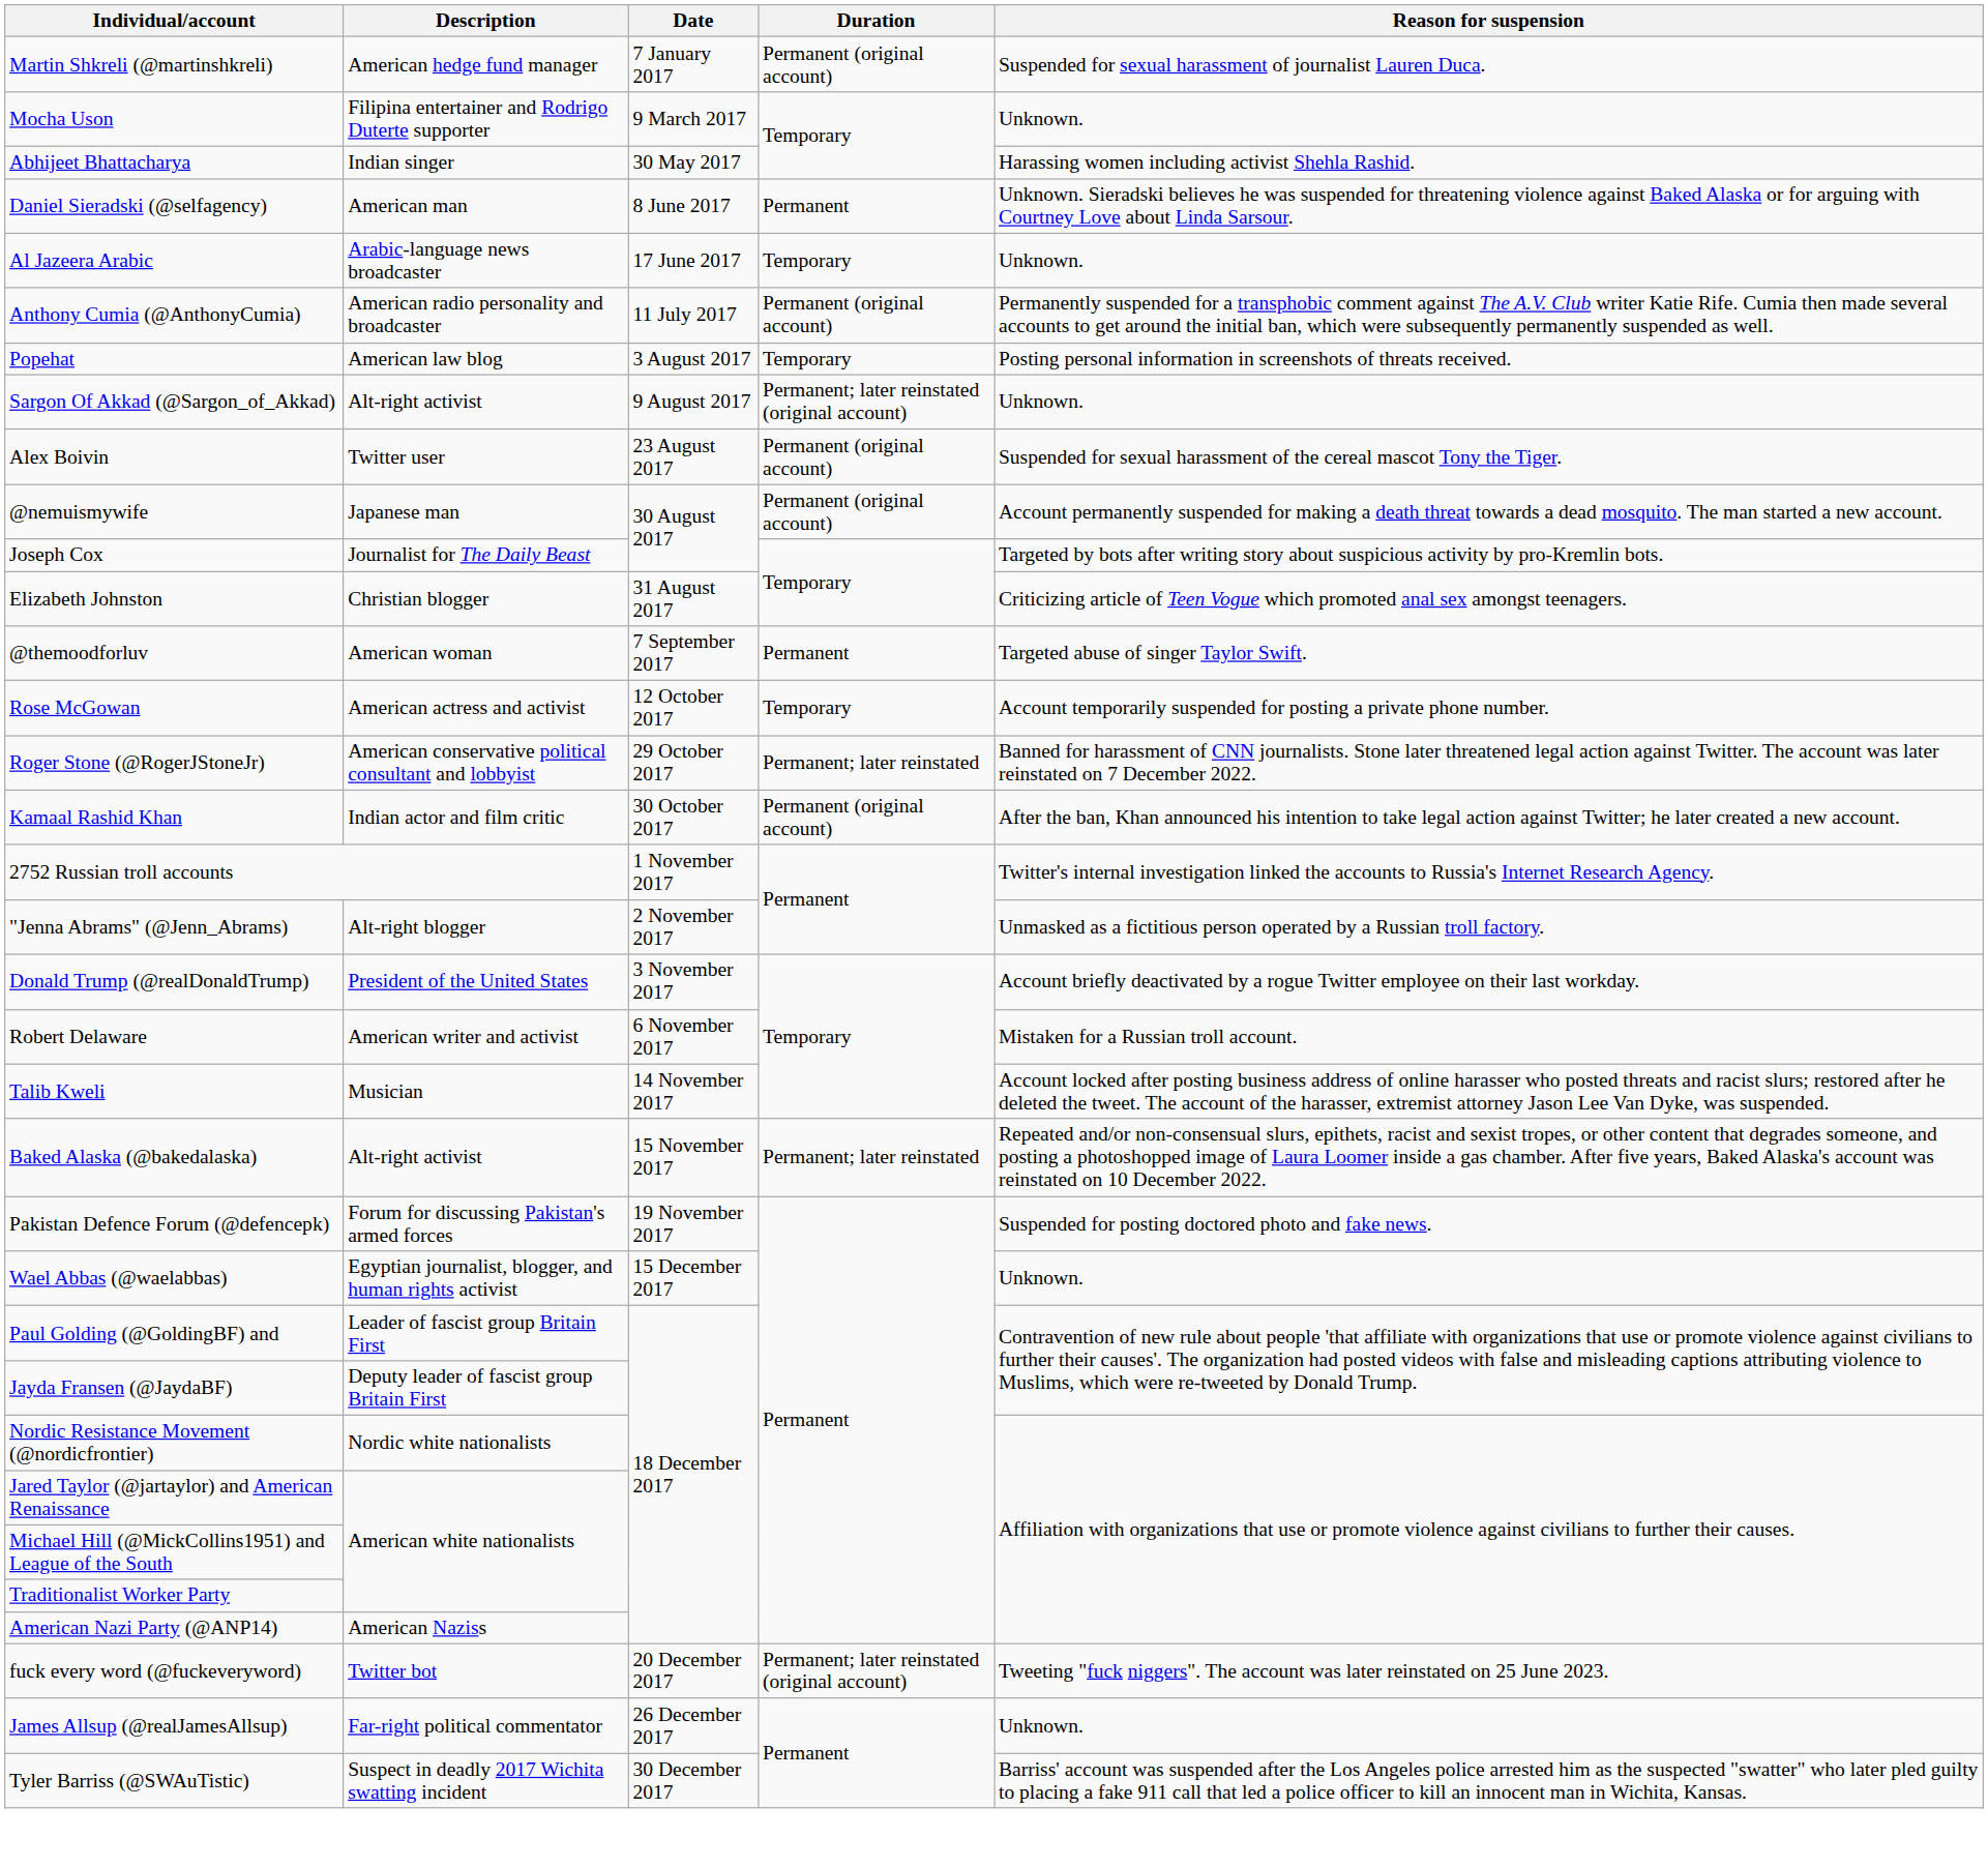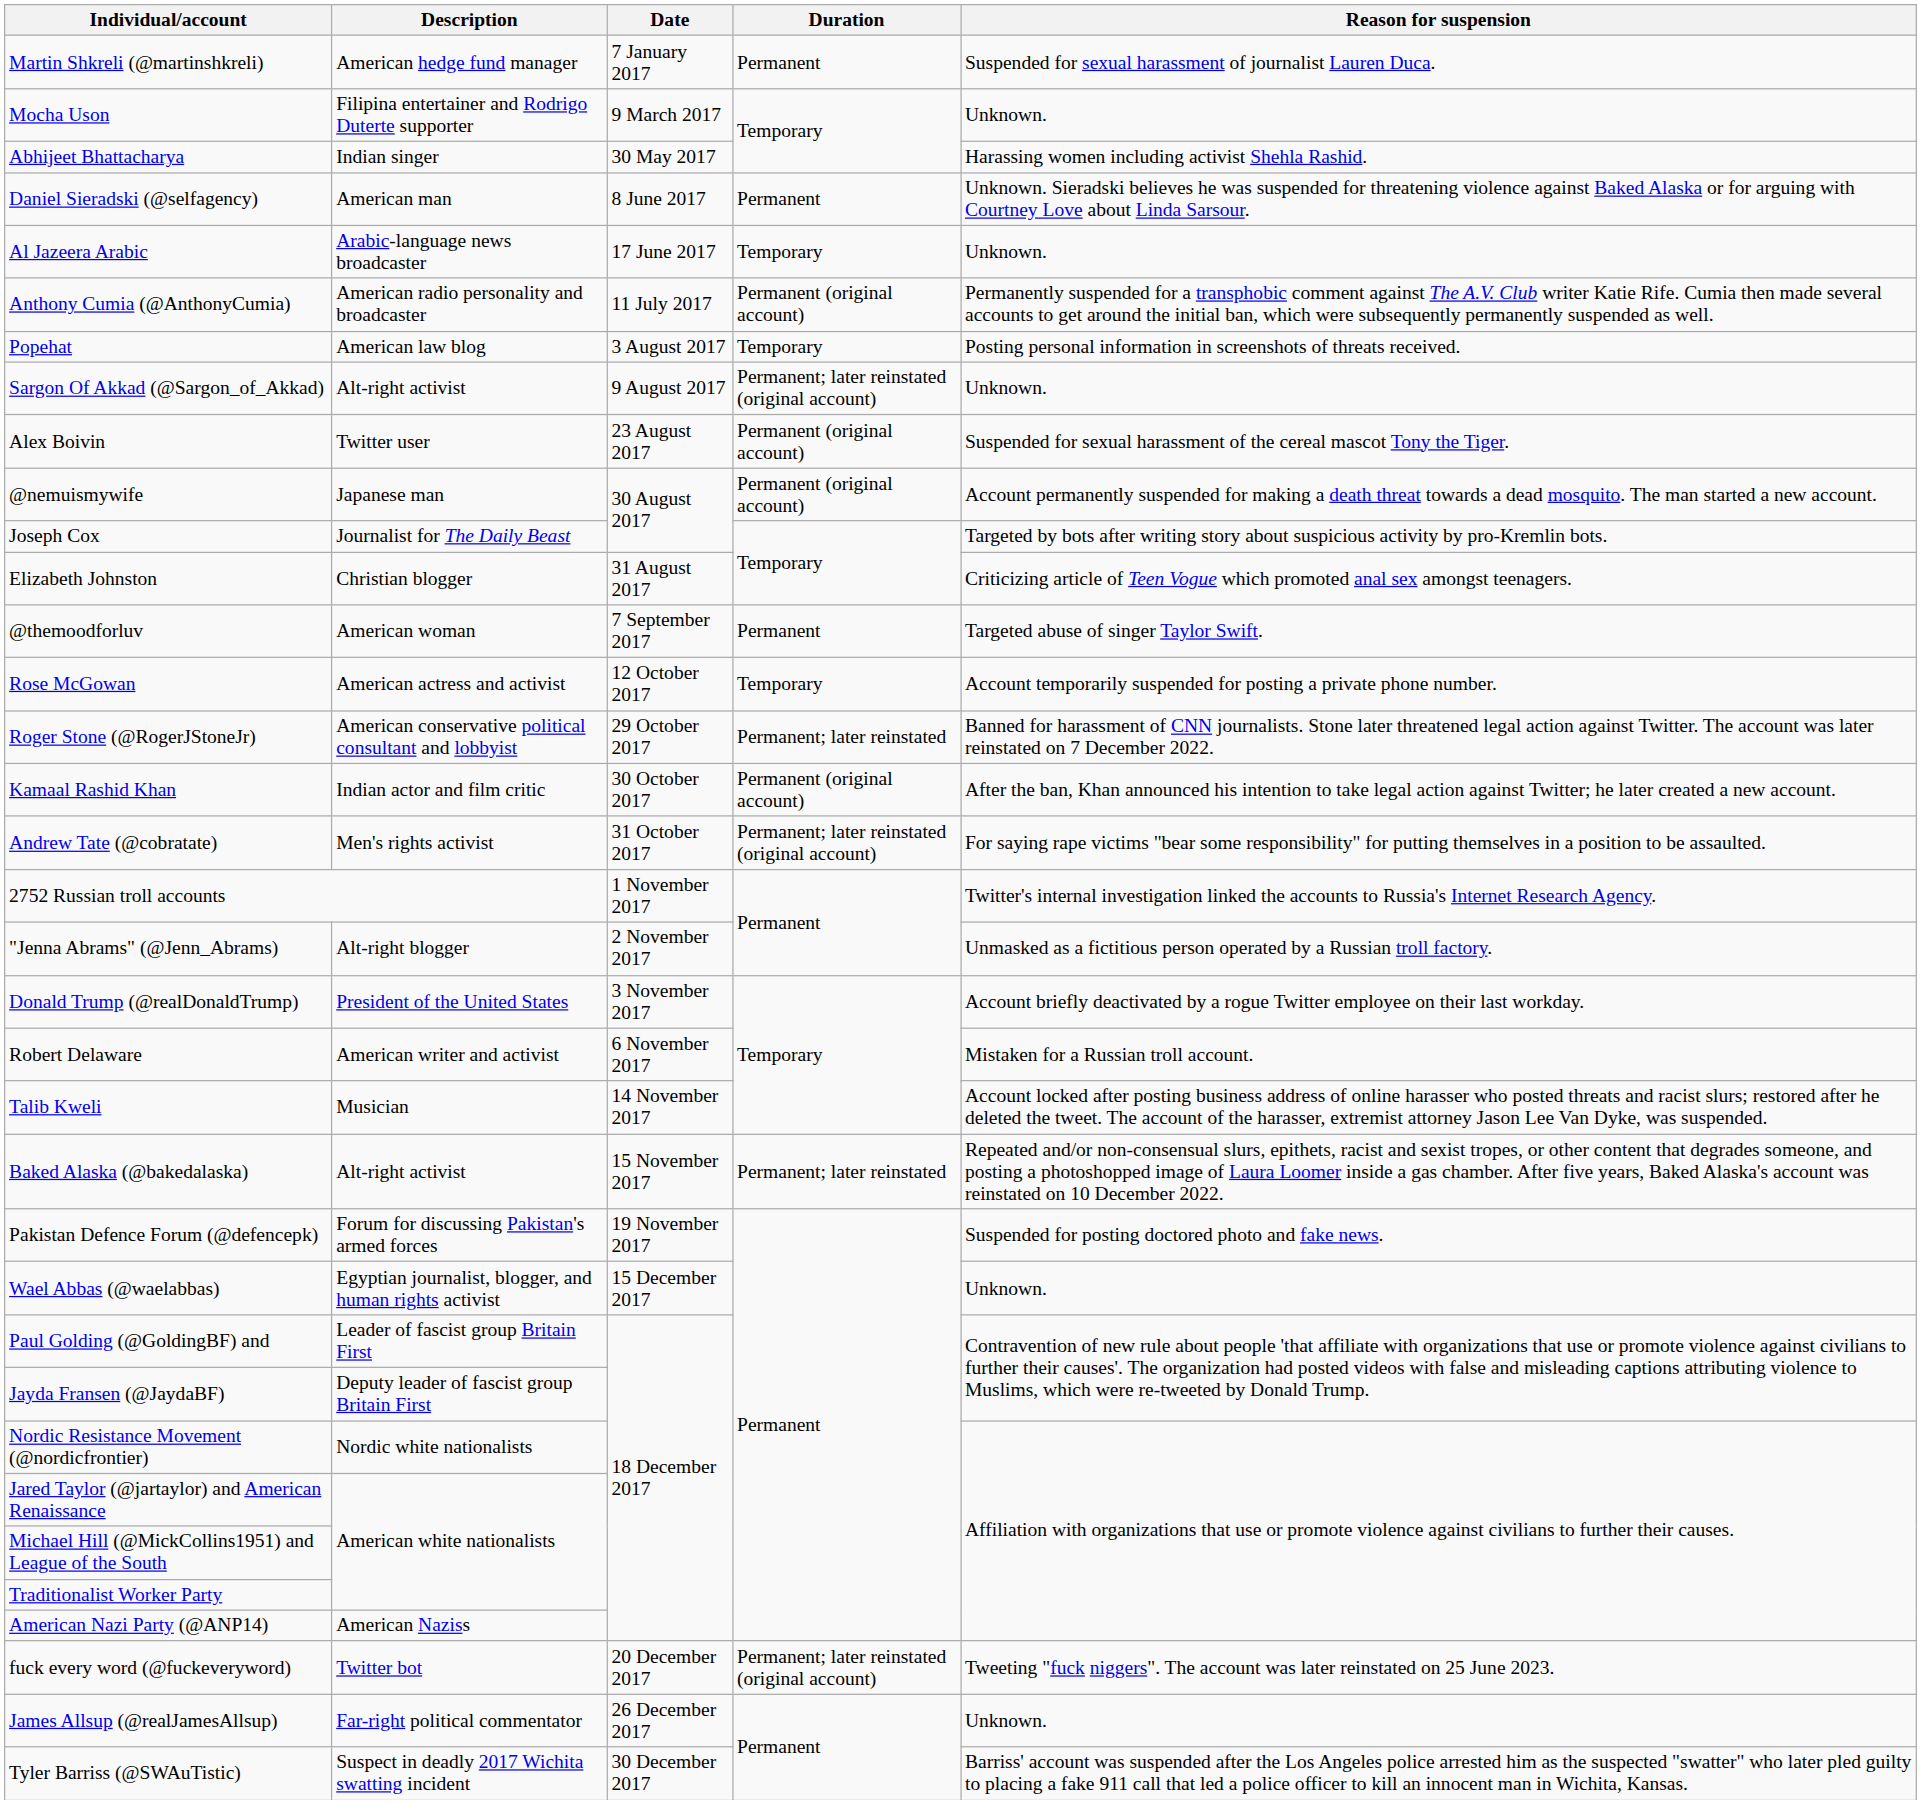Martin Shkreli (@martinshkreli) | Duration: Permanent (original account) -> Permanent
+ row: Andrew Tate (@cobratate) | Men's rights activist | 31 October 2017 | Permanent; later reinstated (original account) | For saying rape victims "bear some responsibility" for putting themselves in a position to be assaulted.
